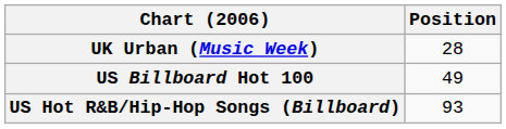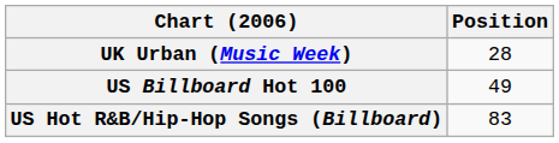US Hot R&B/Hip-Hop Songs (Billboard) | Position: 93 -> 83
